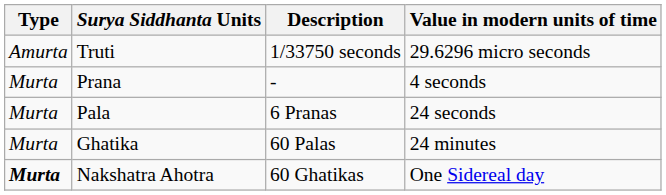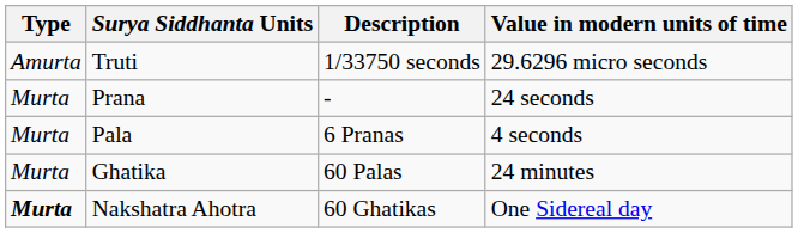Prana | Value in modern units of time: 4 seconds -> 24 seconds
Pala | Value in modern units of time: 24 seconds -> 4 seconds
